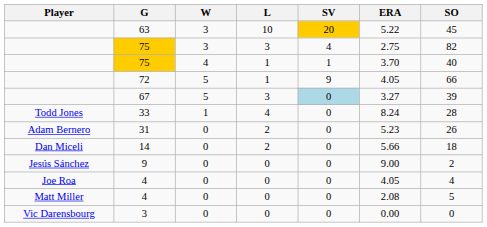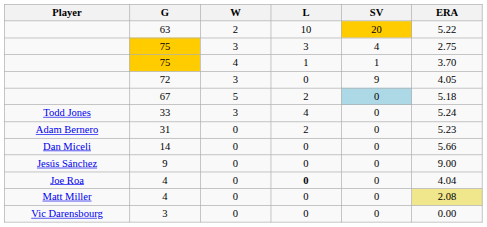- column: SO | 45 | 82 | 40 | 66 | 39 | 28 | 26 | 18 | 2 | 4 | 5 | 0
63 | W: 3 -> 2
72 | W: 5 -> 3
72 | L: 1 -> 0
67 | L: 3 -> 2
67 | ERA: 3.27 -> 5.18
33 | W: 1 -> 3
33 | ERA: 8.24 -> 5.24
14 | L: 2 -> 0
Joe Roa / 4 | L: normal -> bold
Joe Roa / 4 | ERA: 4.05 -> 4.04
Matt Miller / 4 | ERA: no background -> khaki background
